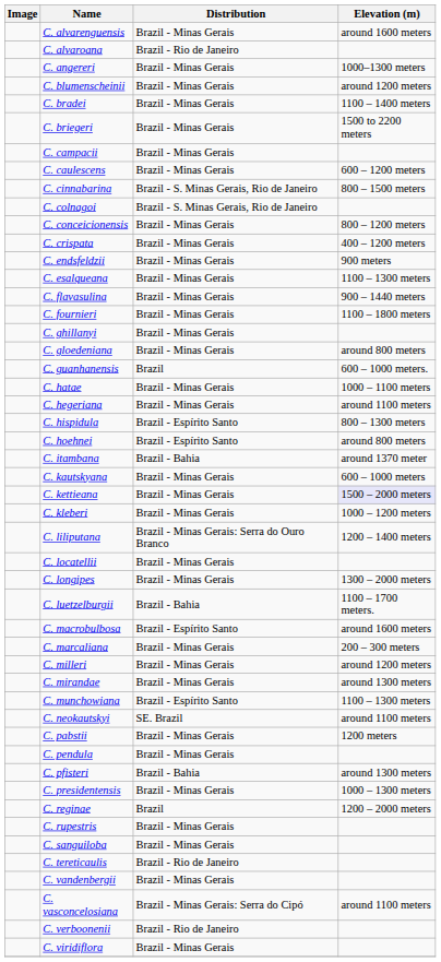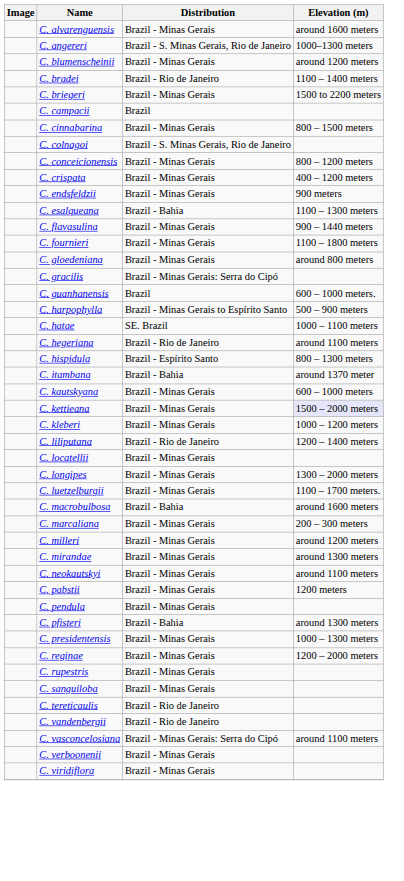- row: C. alvaroana | Brazil - Rio de Janeiro
C. angereri | Distribution: Brazil - Minas Gerais -> Brazil - S. Minas Gerais, Rio de Janeiro
C. bradei | Distribution: Brazil - Minas Gerais -> Brazil - Rio de Janeiro
C. campacii | Distribution: Brazil - Minas Gerais -> Brazil
- row: C. caulescens | Brazil - Minas Gerais | 600 – 1200 meters
C. cinnabarina | Distribution: Brazil - S. Minas Gerais, Rio de Janeiro -> Brazil - Minas Gerais
C. esalqueana | Distribution: Brazil - Minas Gerais -> Brazil - Bahia
- row: C. ghillanyi | Brazil - Minas Gerais
+ row: C. gracilis | Brazil - Minas Gerais: Serra do Cipó
+ row: C. harpophylla | Brazil - Minas Gerais to Espírito Santo | 500 – 900 meters
C. hatae | Distribution: Brazil - Minas Gerais -> SE. Brazil
C. hegeriana | Distribution: Brazil - Minas Gerais -> Brazil - Rio de Janeiro
- row: C. hoehnei | Brazil - Espírito Santo | around 800 meters
C. liliputana | Distribution: Brazil - Minas Gerais: Serra do Ouro Branco -> Brazil - Rio de Janeiro
C. luetzelburgii | Distribution: Brazil - Bahia -> Brazil - Minas Gerais
C. macrobulbosa | Distribution: Brazil - Espírito Santo -> Brazil - Bahia
- row: C. munchowiana | Brazil - Espírito Santo | 1100 – 1300 meters
C. neokautskyi | Distribution: SE. Brazil -> Brazil - Minas Gerais
C. reginae | Distribution: Brazil -> Brazil - Minas Gerais
C. vandenbergii | Distribution: Brazil - Minas Gerais -> Brazil - Rio de Janeiro
C. verboonenii | Distribution: Brazil - Rio de Janeiro -> Brazil - Minas Gerais
